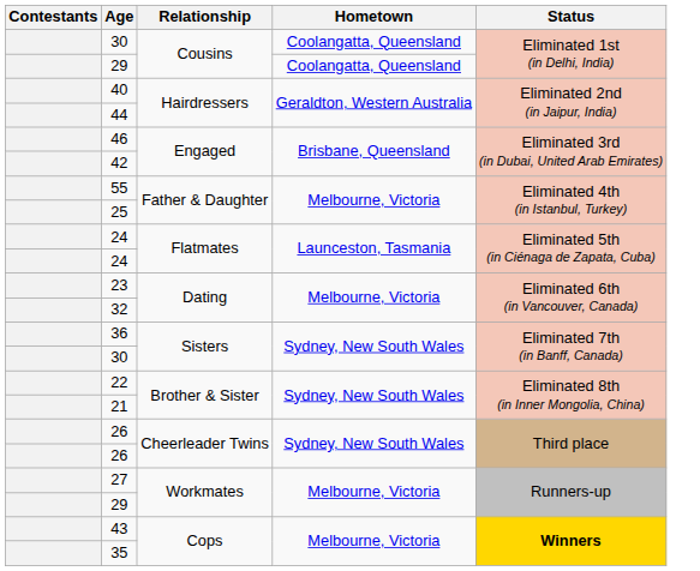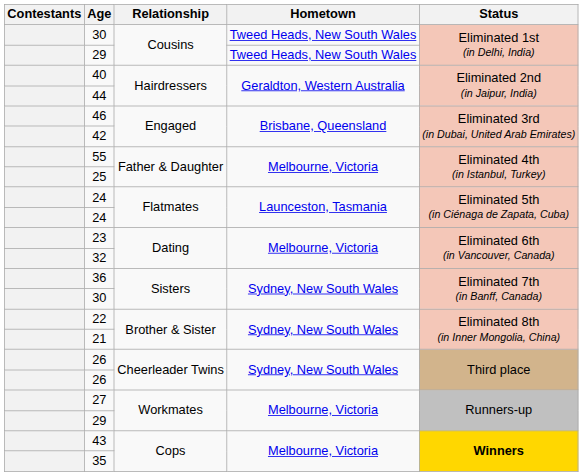30 / Cousins | Hometown: Coolangatta, Queensland -> Tweed Heads, New South Wales
29 / Cousins | Hometown: Coolangatta, Queensland -> Tweed Heads, New South Wales
